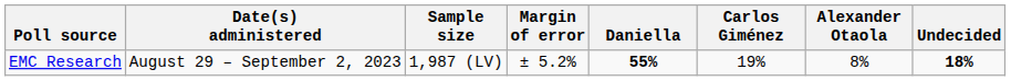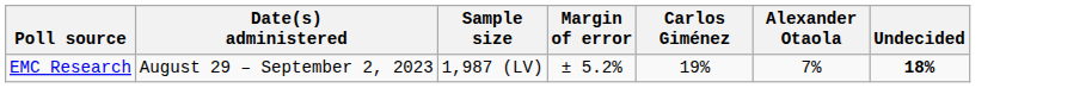- column: Daniella | 55%
EMC Research | Alexander Otaola: 8% -> 7%
